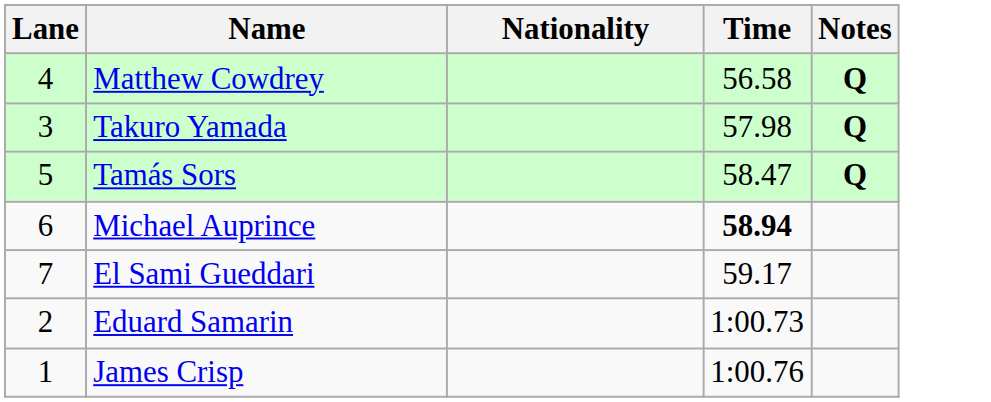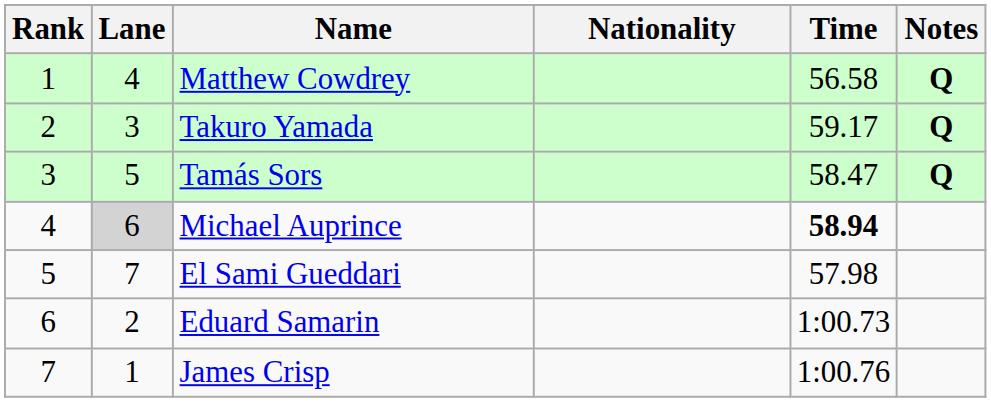+ column: Rank | 1 | 2 | 3 | 4 | 5 | 6 | 7
Takuro Yamada | Time: 57.98 -> 59.17
Michael Auprince | Lane: no background -> lightgrey background
El Sami Gueddari | Time: 59.17 -> 57.98
